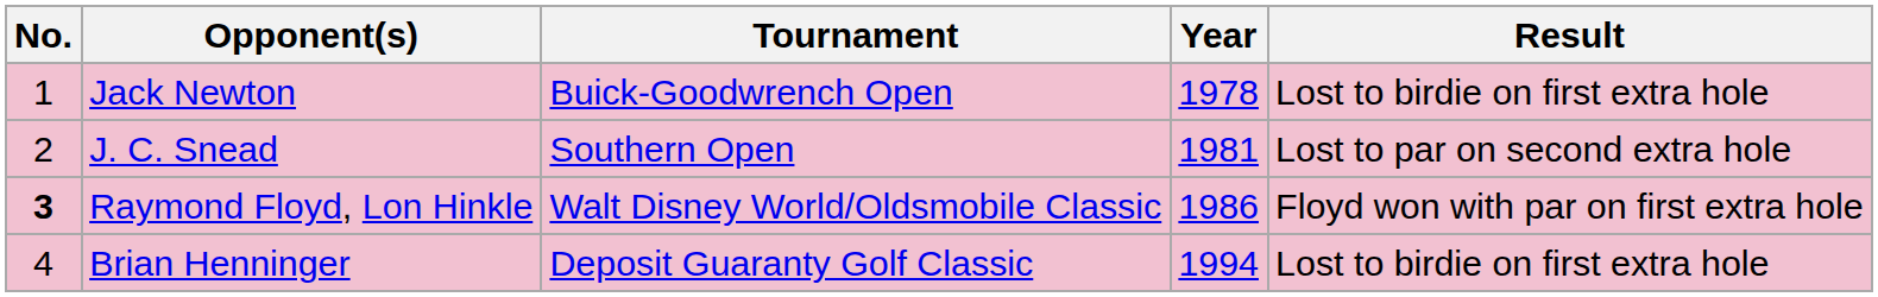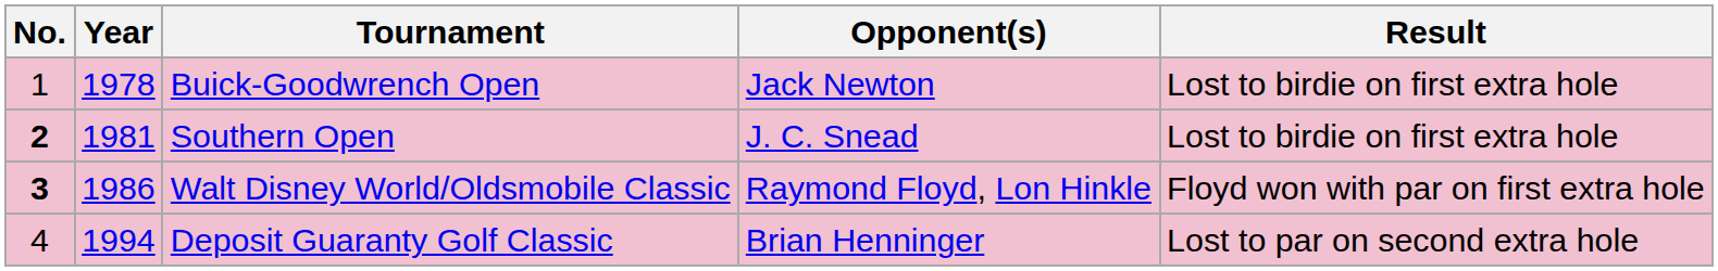columns swapped: Year <-> Opponent(s)
Southern Open | No.: normal -> bold
Southern Open | Result: Lost to par on second extra hole -> Lost to birdie on first extra hole
Deposit Guaranty Golf Classic | Result: Lost to birdie on first extra hole -> Lost to par on second extra hole
